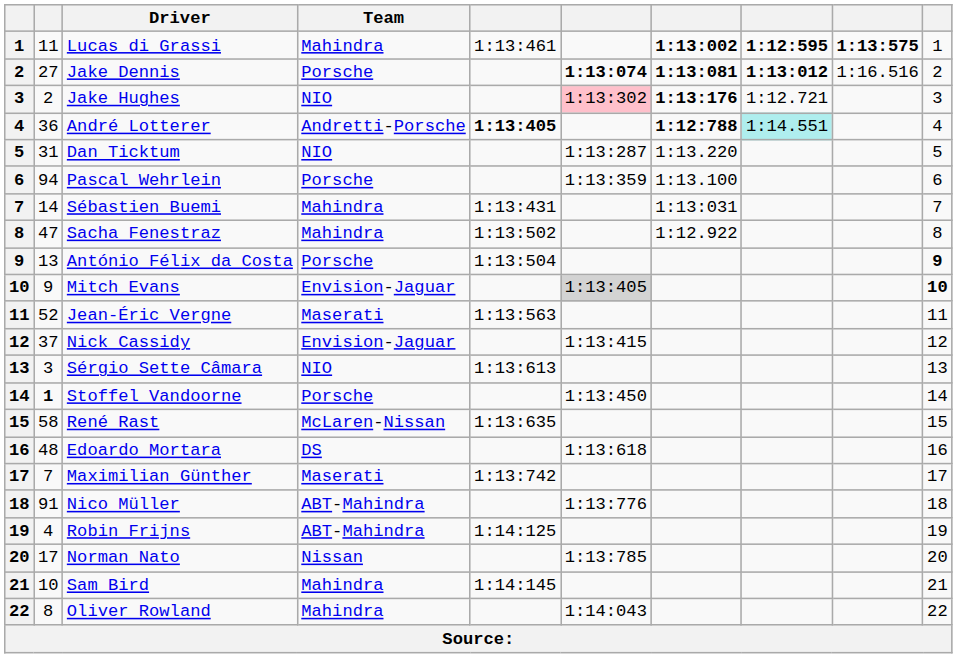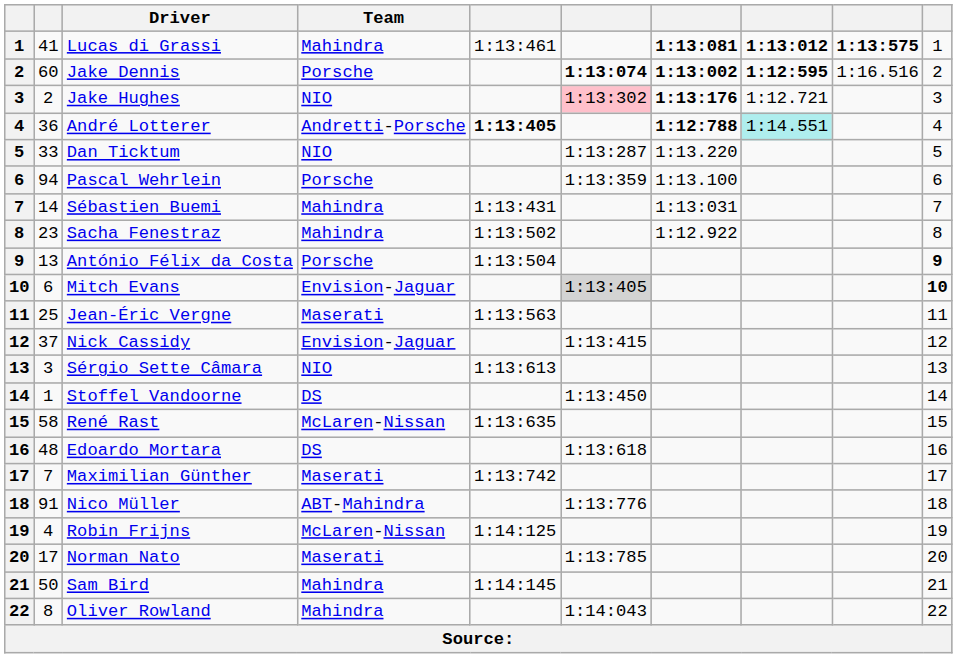Lucas di Grassi | column 2: 11 -> 41
Lucas di Grassi | column 7: 1:13:002 -> 1:13:081
Lucas di Grassi | column 8: 1:12:595 -> 1:13:012
Jake Dennis | column 2: 27 -> 60
Jake Dennis | column 7: 1:13:081 -> 1:13:002
Jake Dennis | column 8: 1:13:012 -> 1:12:595
Dan Ticktum | column 2: 31 -> 33
Sacha Fenestraz | column 2: 47 -> 23
Mitch Evans | column 2: 9 -> 6
Jean-Éric Vergne | column 2: 52 -> 25
Stoffel Vandoorne | column 2: bold -> normal
Stoffel Vandoorne | Team: Porsche -> DS
Robin Frijns | Team: ABT-Mahindra -> McLaren-Nissan
Norman Nato | Team: Nissan -> Maserati
Sam Bird | column 2: 10 -> 50
